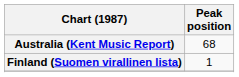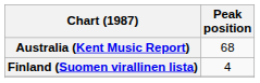Finland (Suomen virallinen lista) | Peak position: 1 -> 4
